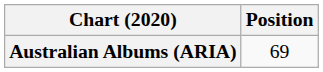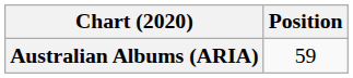Australian Albums (ARIA) | Position: 69 -> 59
